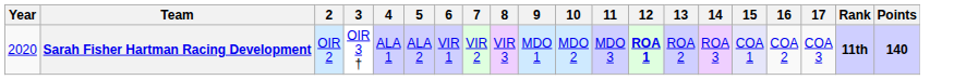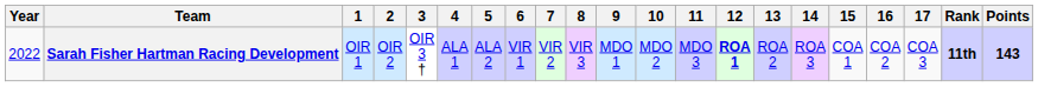+ column: 1 | OIR 1
Sarah Fisher Hartman Racing Development | Year: 2020 -> 2022
Sarah Fisher Hartman Racing Development | 15: lavender background -> no background
Sarah Fisher Hartman Racing Development | Points: 140 -> 143
